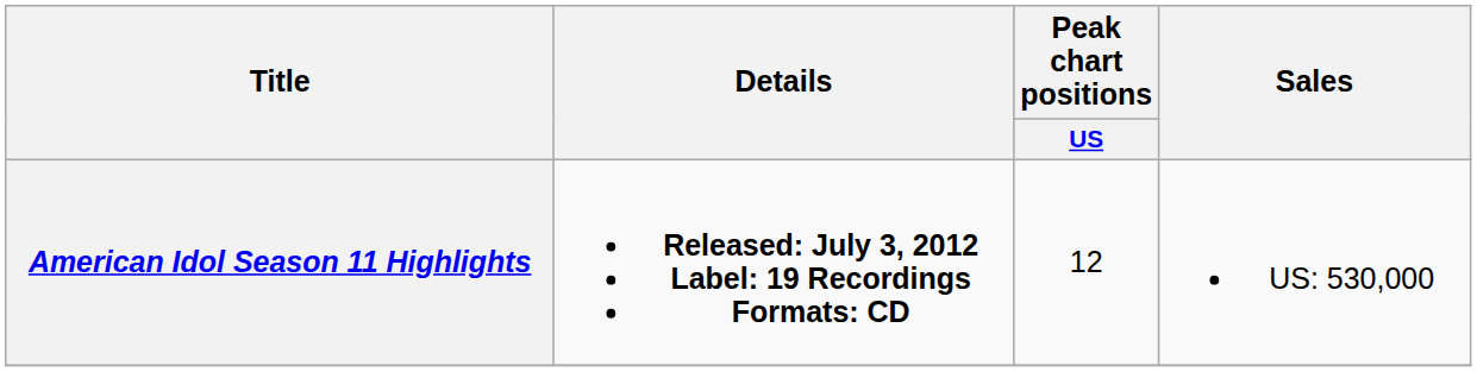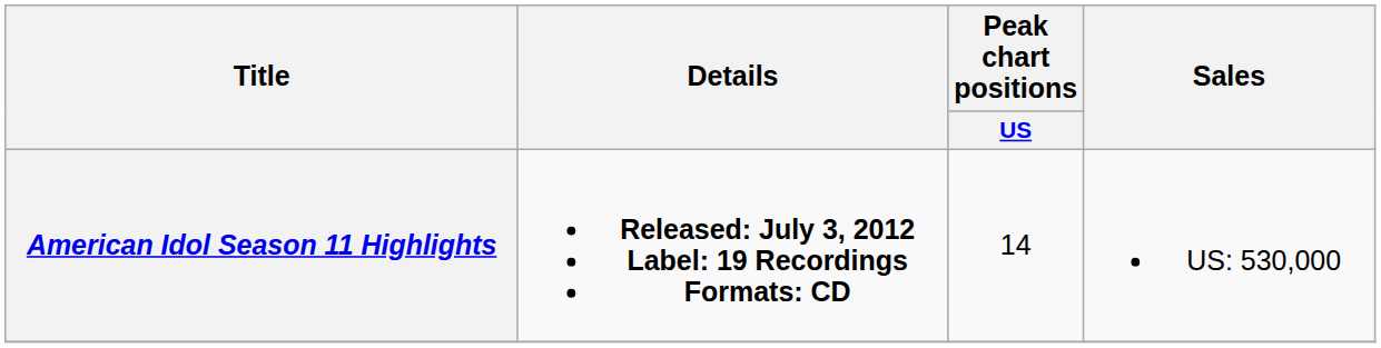American Idol Season 11 Highlights | Peak chart positions / US: 12 -> 14
